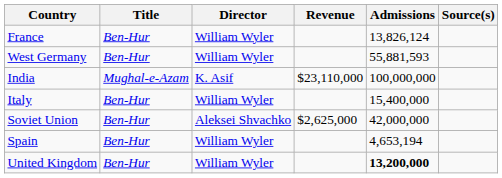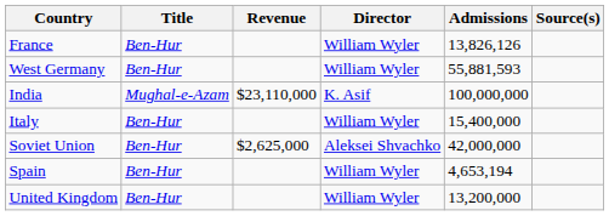columns swapped: Director <-> Revenue
France | Admissions: 13,826,124 -> 13,826,126
United Kingdom | Admissions: bold -> normal
